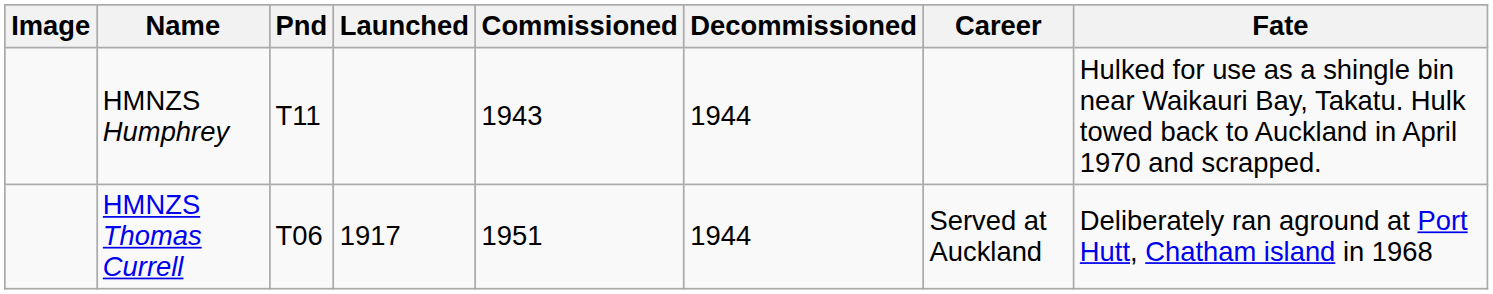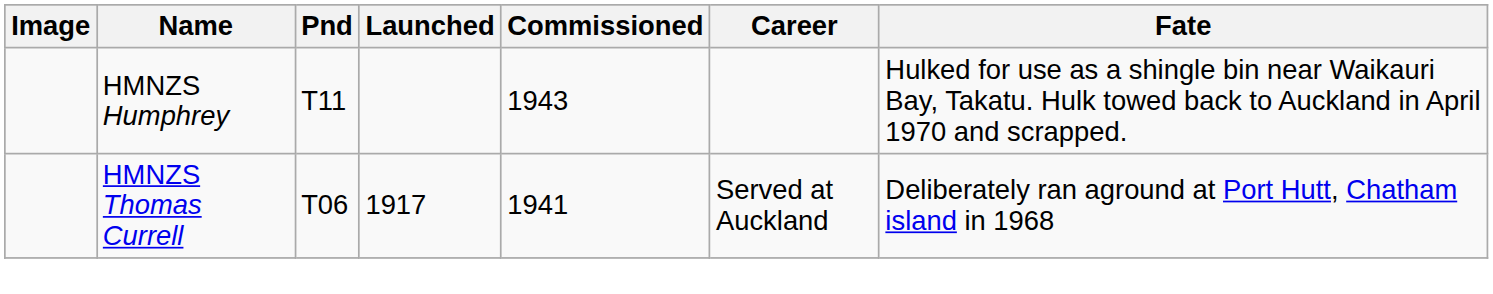- column: Decommissioned | 1944 | 1944
HMNZS Thomas Currell | Commissioned: 1951 -> 1941
